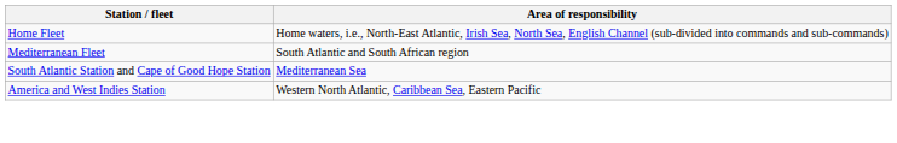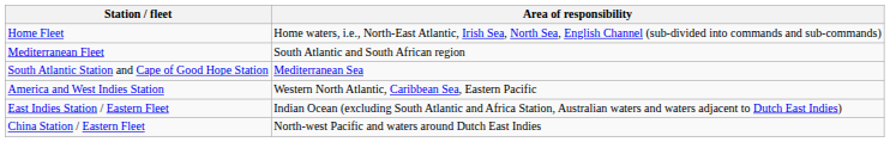+ row: East Indies Station / Eastern Fleet | Indian Ocean (excluding South Atlantic and Africa Station, Australian waters and waters adjacent to Dutch East Indies)
+ row: China Station / Eastern Fleet | North-west Pacific and waters around Dutch East Indies
